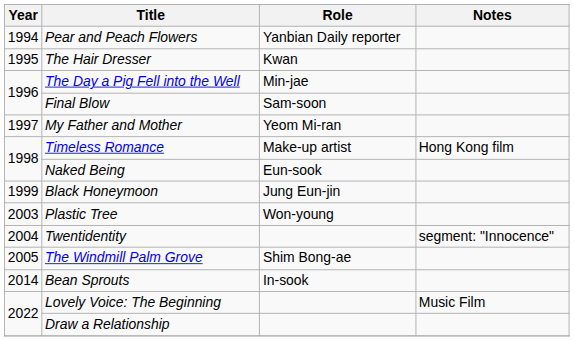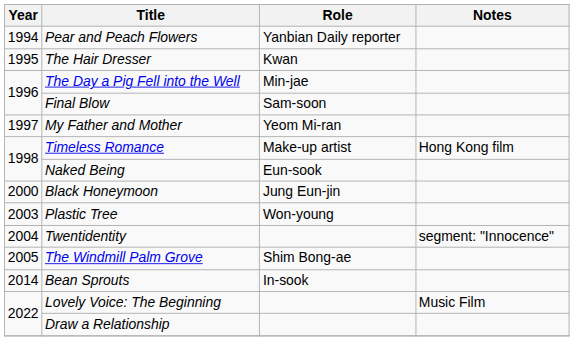Black Honeymoon | Year: 1999 -> 2000
